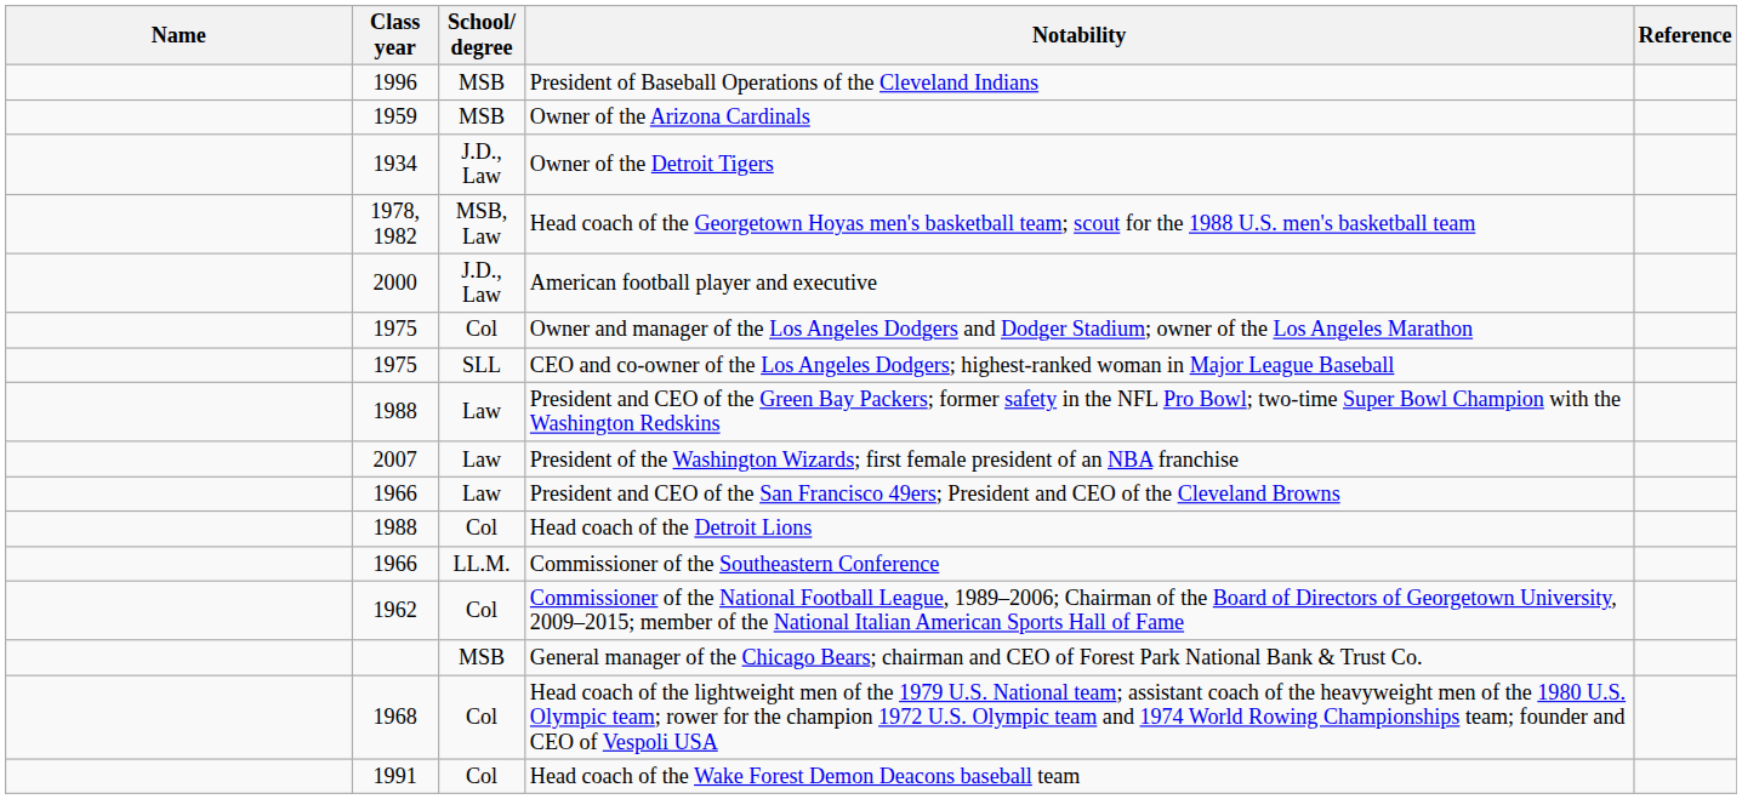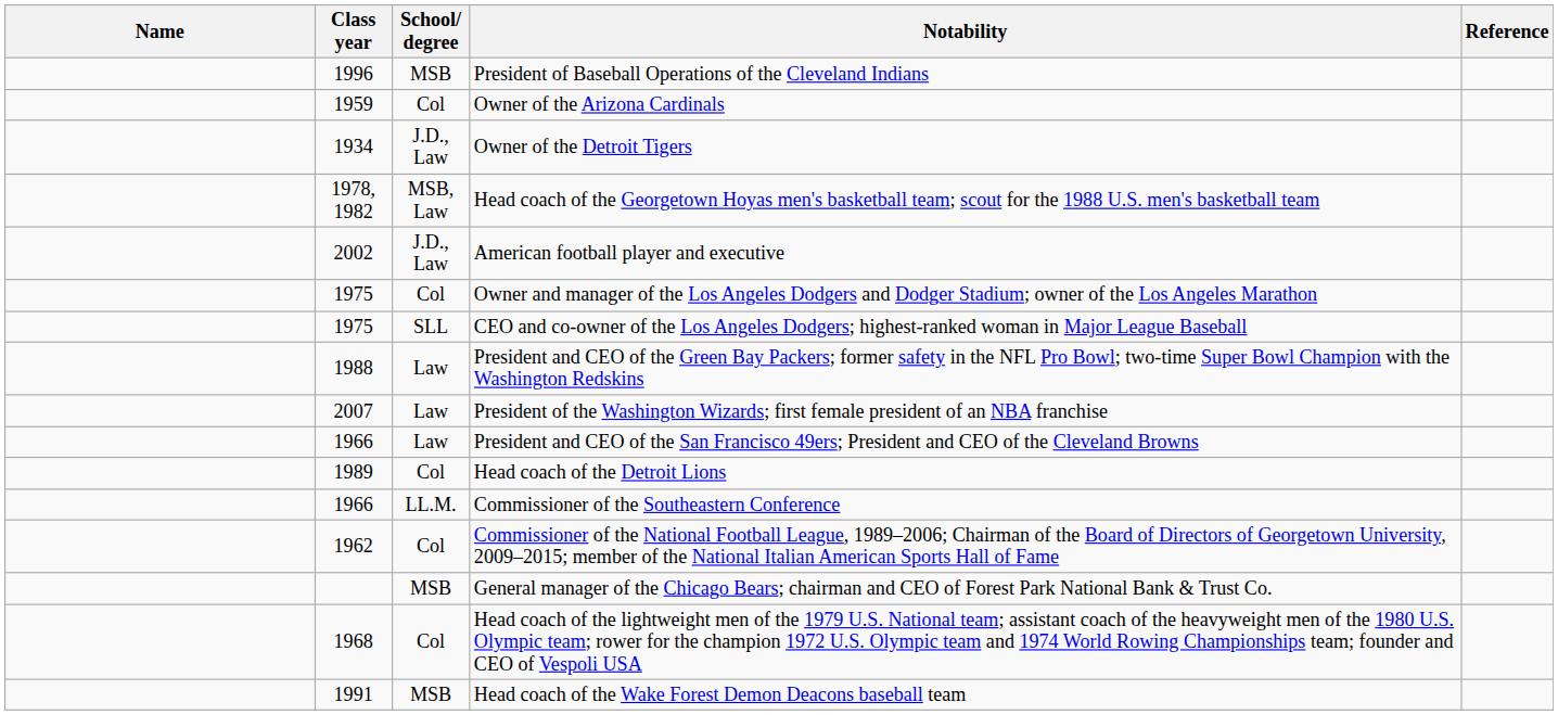Owner of the Arizona Cardinals | School/ degree: MSB -> Col
American football player and executive | Class year: 2000 -> 2002
Head coach of the Detroit Lions | Class year: 1988 -> 1989
Head coach of the Wake Forest Demon Deacons baseball team | School/ degree: Col -> MSB
